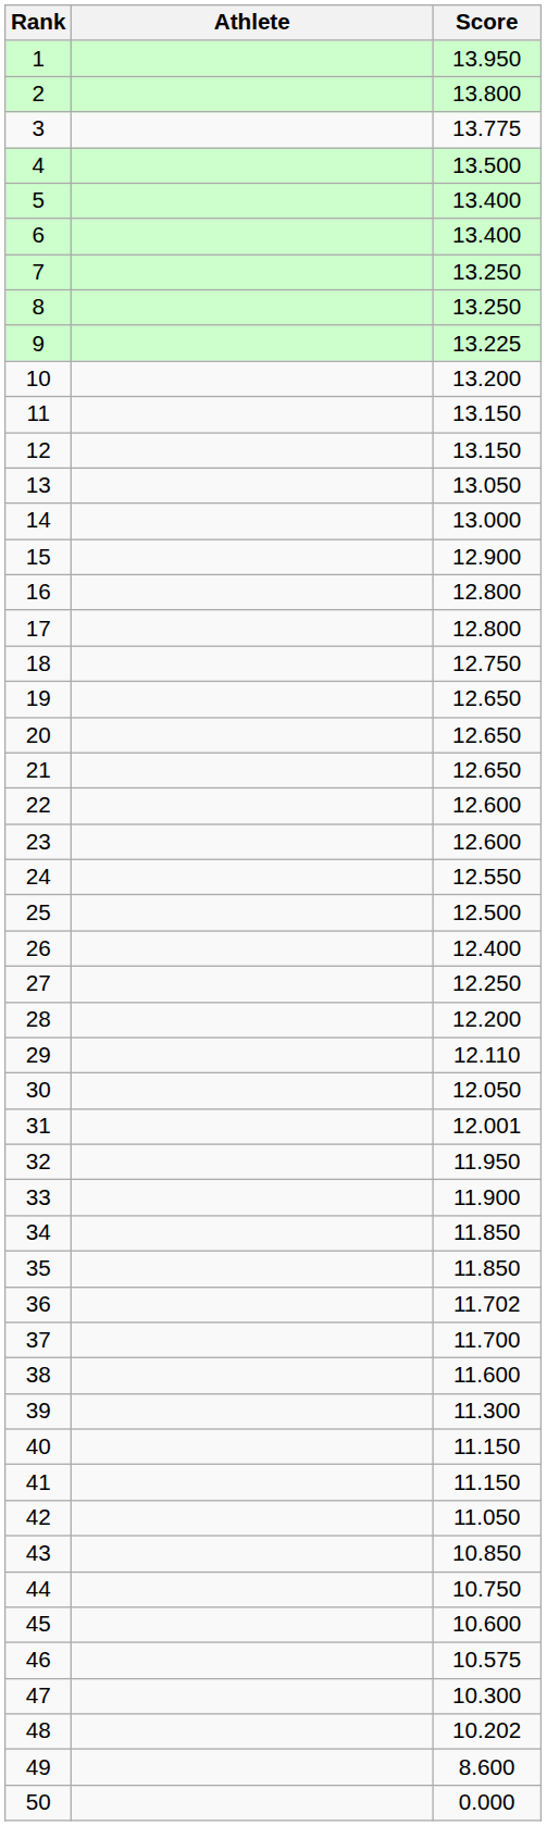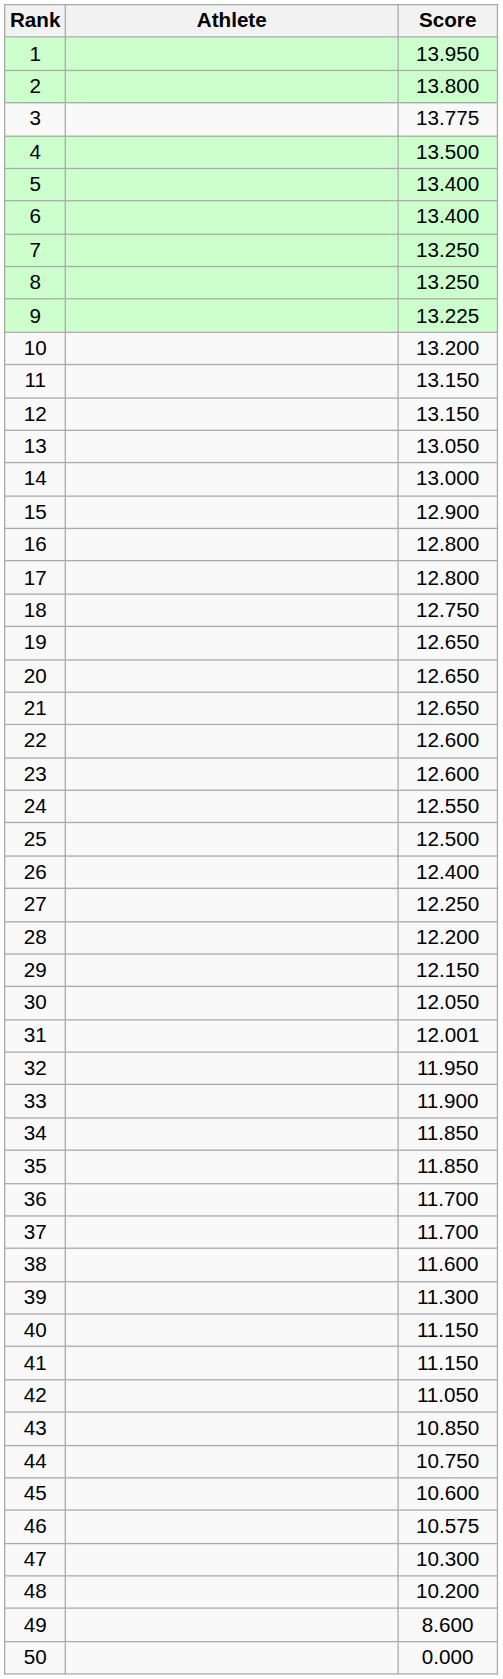29 | Score: 12.110 -> 12.150
36 | Score: 11.702 -> 11.700
48 | Score: 10.202 -> 10.200
